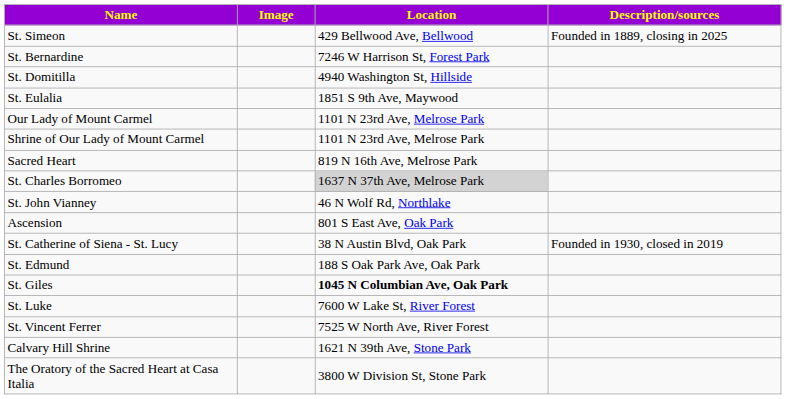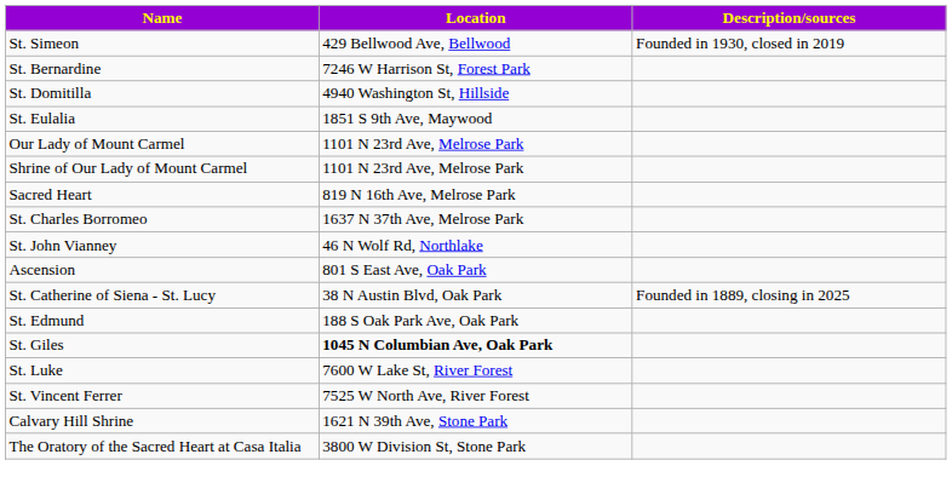- column: Image
St. Simeon | Description/sources: Founded in 1889, closing in 2025 -> Founded in 1930, closed in 2019
St. Charles Borromeo | Location: lightgrey background -> no background
St. Catherine of Siena - St. Lucy | Description/sources: Founded in 1930, closed in 2019 -> Founded in 1889, closing in 2025
